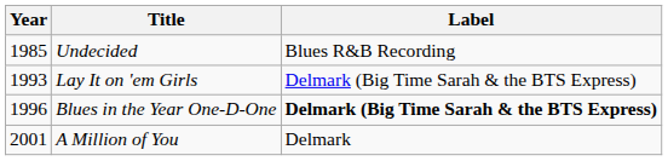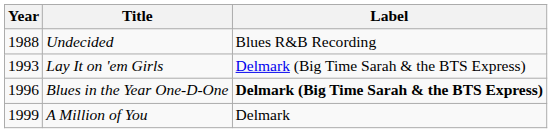Undecided | Year: 1985 -> 1988
A Million of You | Year: 2001 -> 1999
